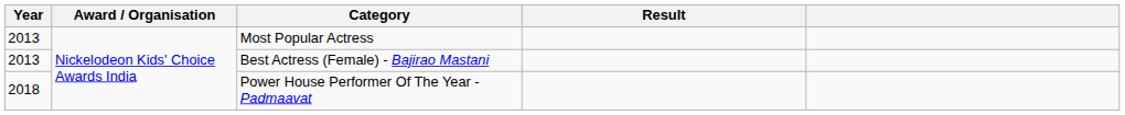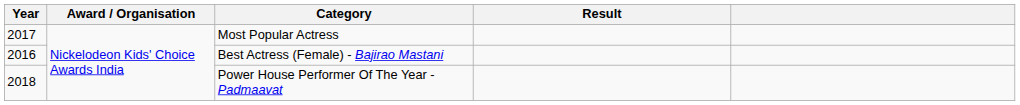Most Popular Actress | Year: 2013 -> 2017
Best Actress (Female) - Bajirao Mastani | Year: 2013 -> 2016
